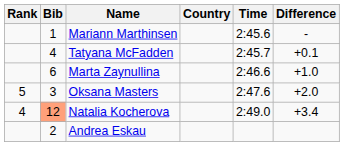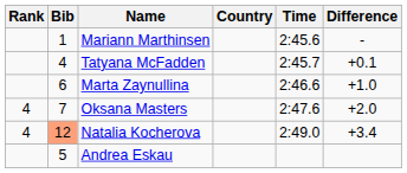Oksana Masters | Rank: 5 -> 4
Oksana Masters | Bib: 3 -> 7
Andrea Eskau | Bib: 2 -> 5
